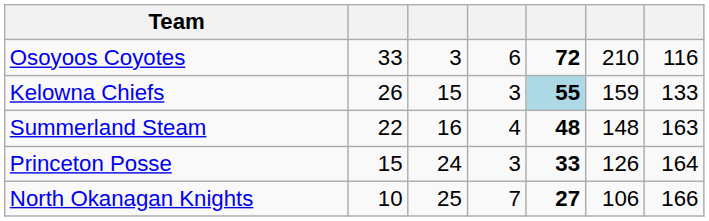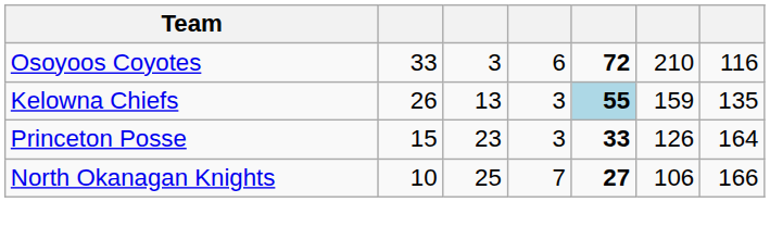Kelowna Chiefs | column 3: 15 -> 13
Kelowna Chiefs | column 7: 133 -> 135
- row: Summerland Steam | 22 | 16 | 4 | 48 | 148 | 163
Princeton Posse | column 3: 24 -> 23
